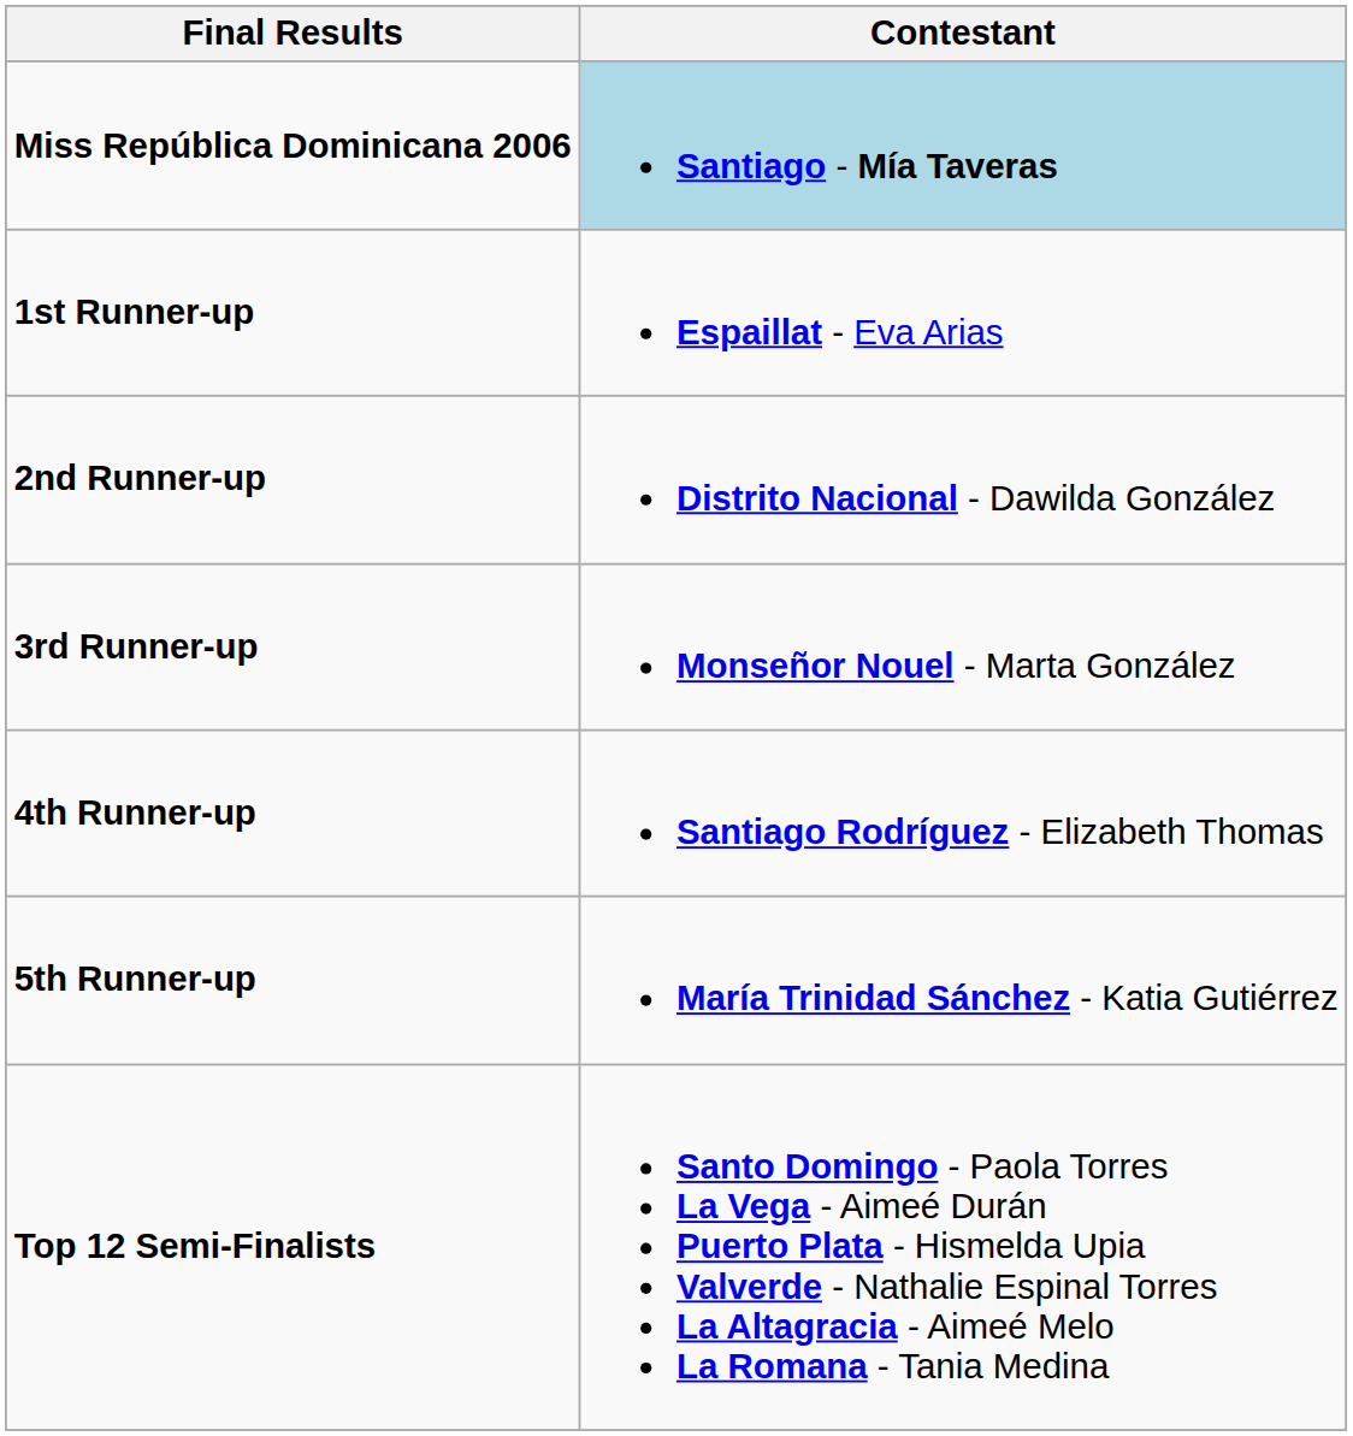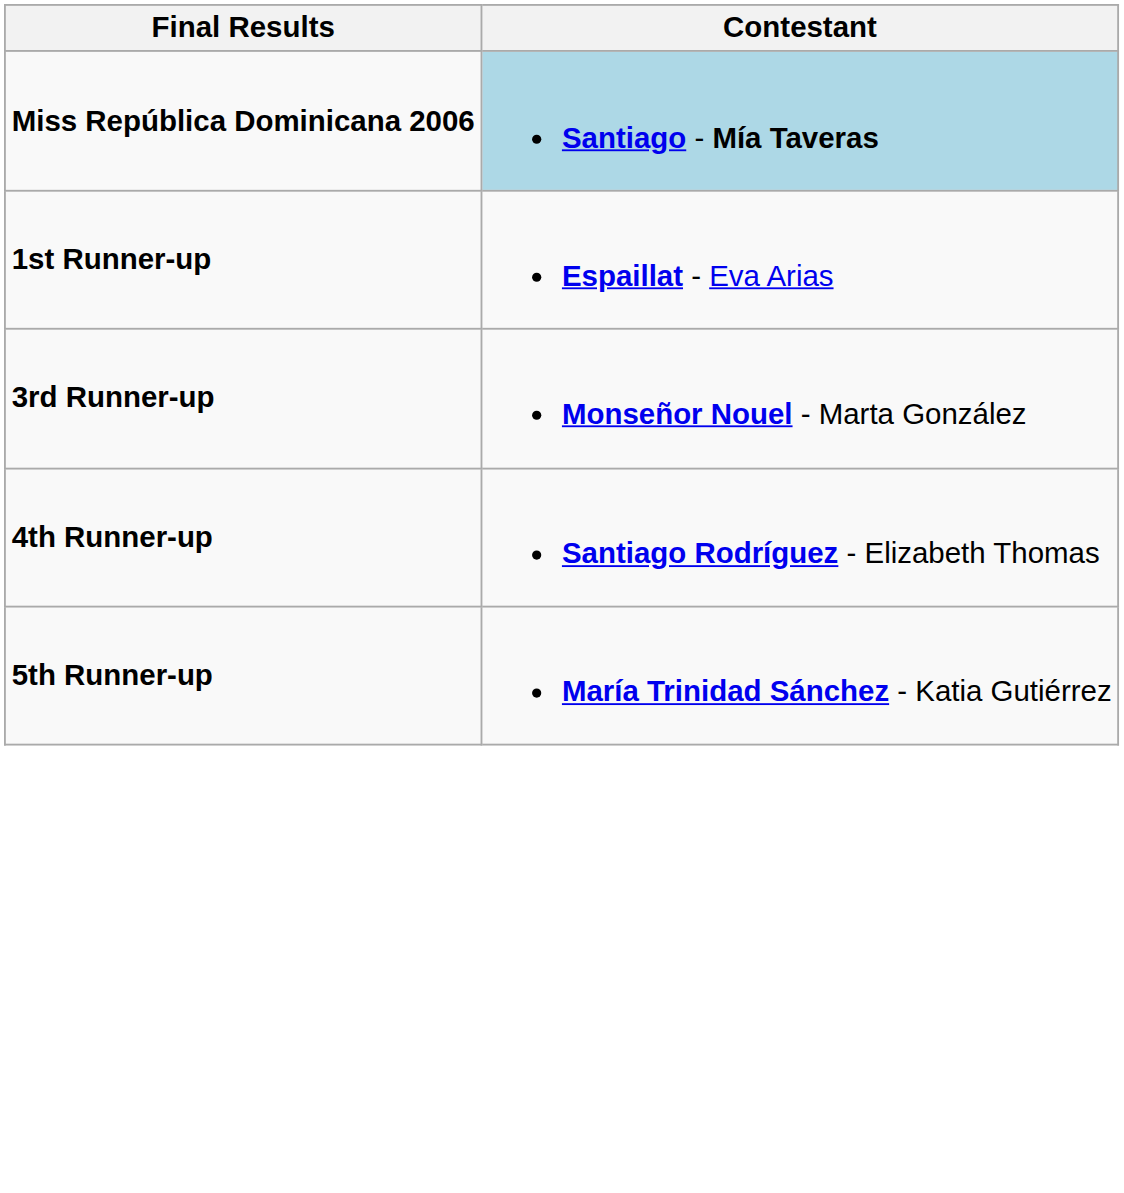- row: 2nd Runner-up | Distrito Nacional - Dawilda González
- row: Top 12 Semi-Finalists | Santo Domingo - Paola Torres La Vega - Aimeé Durán Puerto Plata - Hismelda Upia Valverde - Nathalie Espinal Torres La Altagracia - Aimeé Melo La Romana - Tania Medina
